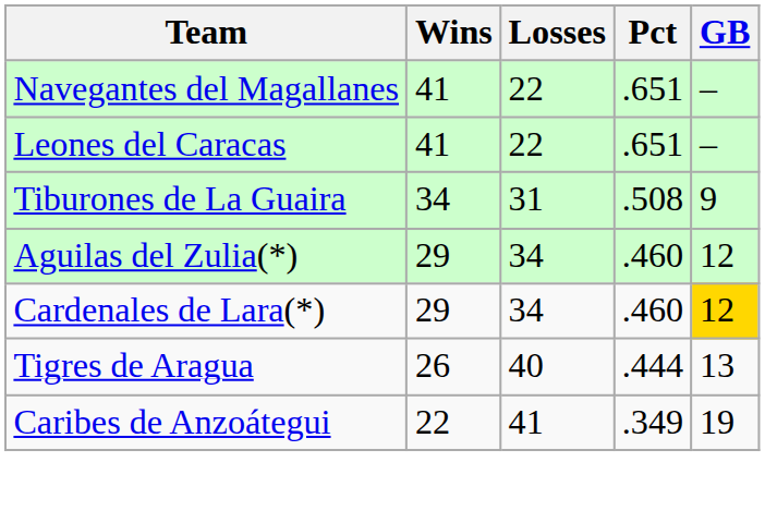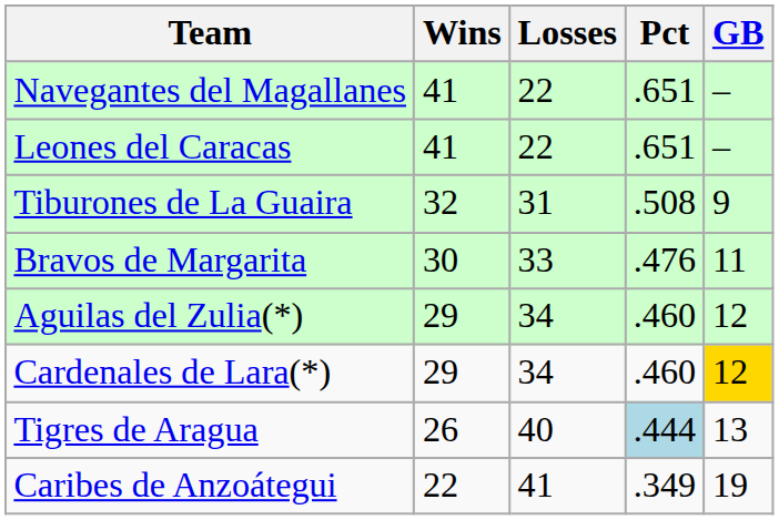Tiburones de La Guaira | Wins: 34 -> 32
+ row: Bravos de Margarita | 30 | 33 | .476 | 11
Tigres de Aragua | Pct: no background -> lightblue background
